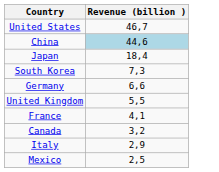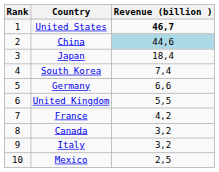+ column: Rank | 1 | 2 | 3 | 4 | 5 | 6 | 7 | 8 | 9 | 10
United States | Revenue (billion ): normal -> bold
South Korea | Revenue (billion ): 7,3 -> 7,4
France | Revenue (billion ): 4,1 -> 4,2
Italy | Revenue (billion ): 2,9 -> 3,2
